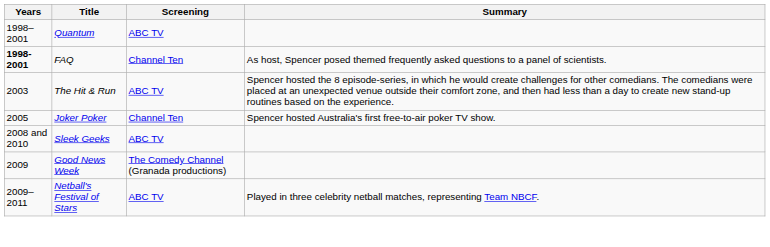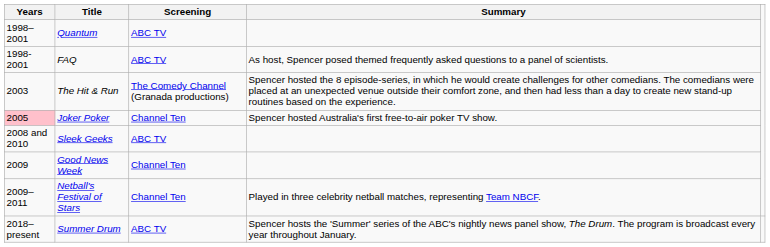FAQ | Years: bold -> normal
FAQ | Screening: Channel Ten -> ABC TV
The Hit & Run | Screening: ABC TV -> The Comedy Channel (Granada productions)
Joker Poker | Years: no background -> pink background
Good News Week | Screening: The Comedy Channel (Granada productions) -> Channel Ten
Netball's Festival of Stars | Screening: ABC TV -> Channel Ten
+ row: 2018–present | Summer Drum | ABC TV | Spencer hosts the 'Summer' series of the ABC's nightly news panel show, The Drum. The program is broadcast every year throughout January.
